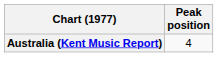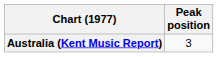Australia (Kent Music Report) | Peak position: 4 -> 3
